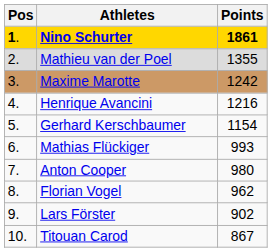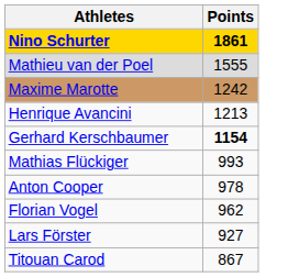- column: Pos | 1. | 2. | 3. | 4. | 5. | 6. | 7. | 8. | 9. | 10.
Mathieu van der Poel | Points: 1355 -> 1555
Henrique Avancini | Points: 1216 -> 1213
Gerhard Kerschbaumer | Points: normal -> bold
Anton Cooper | Points: 980 -> 978
Lars Förster | Points: 902 -> 927
